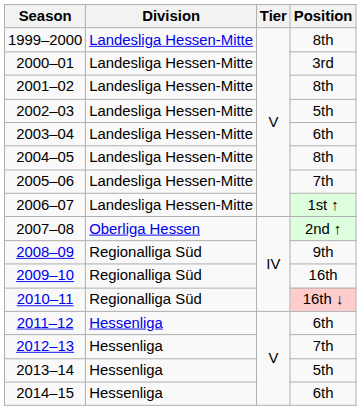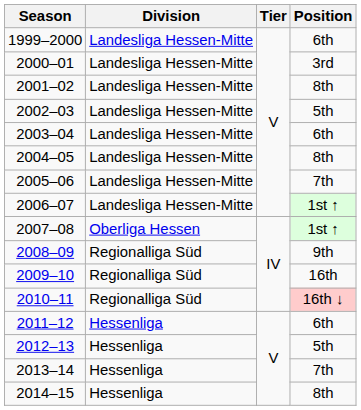1999–2000 | Position: 8th -> 6th
2007–08 | Position: 2nd ↑ -> 1st ↑
2012–13 | Position: 7th -> 5th
2013–14 | Position: 5th -> 7th
2014–15 | Position: 6th -> 8th
